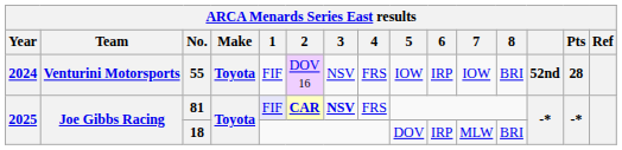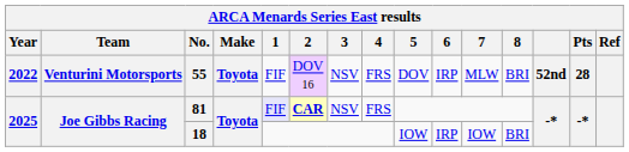55 | Year: 2024 -> 2022
55 | 5: IOW -> DOV
55 | 7: IOW -> MLW
81 | 3: bold -> normal
18 | 5: DOV -> IOW
18 | 7: MLW -> IOW
